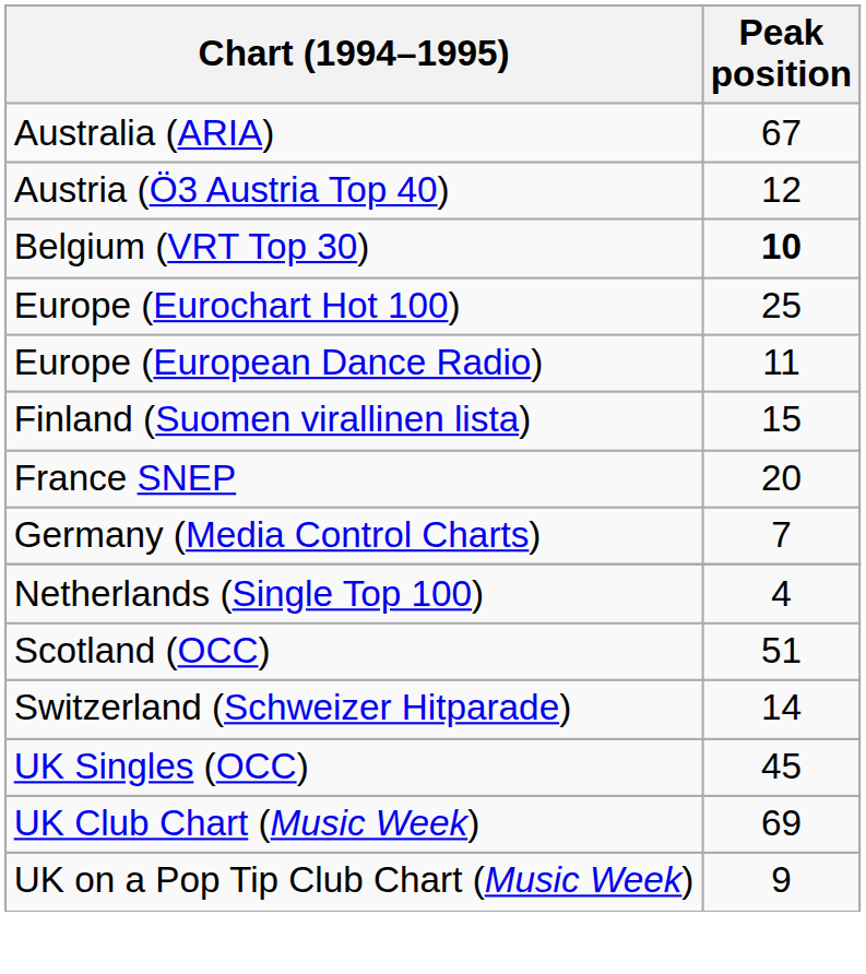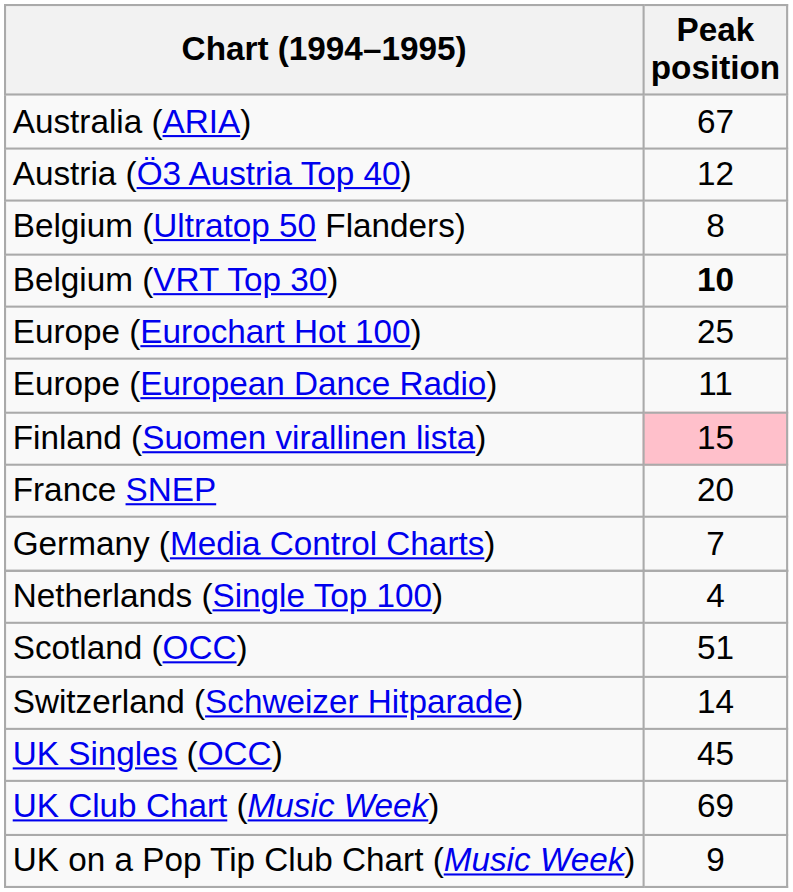+ row: Belgium (Ultratop 50 Flanders) | 8
Finland (Suomen virallinen lista) | Peak position: no background -> pink background
